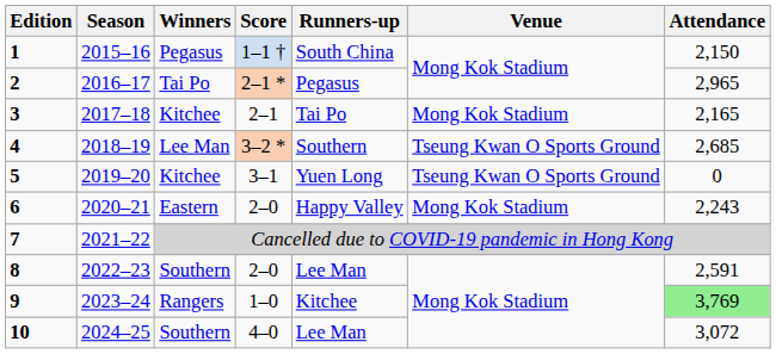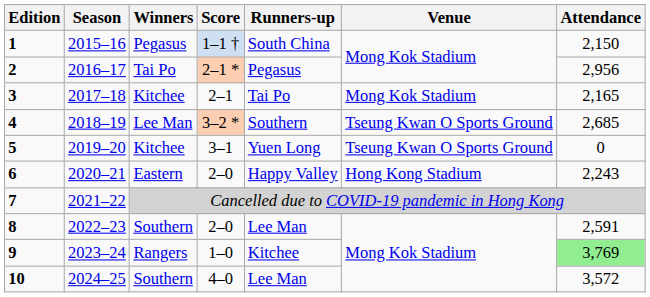2 | Attendance: 2,965 -> 2,956
6 | Venue: Mong Kok Stadium -> Hong Kong Stadium
10 | Attendance: 3,072 -> 3,572
